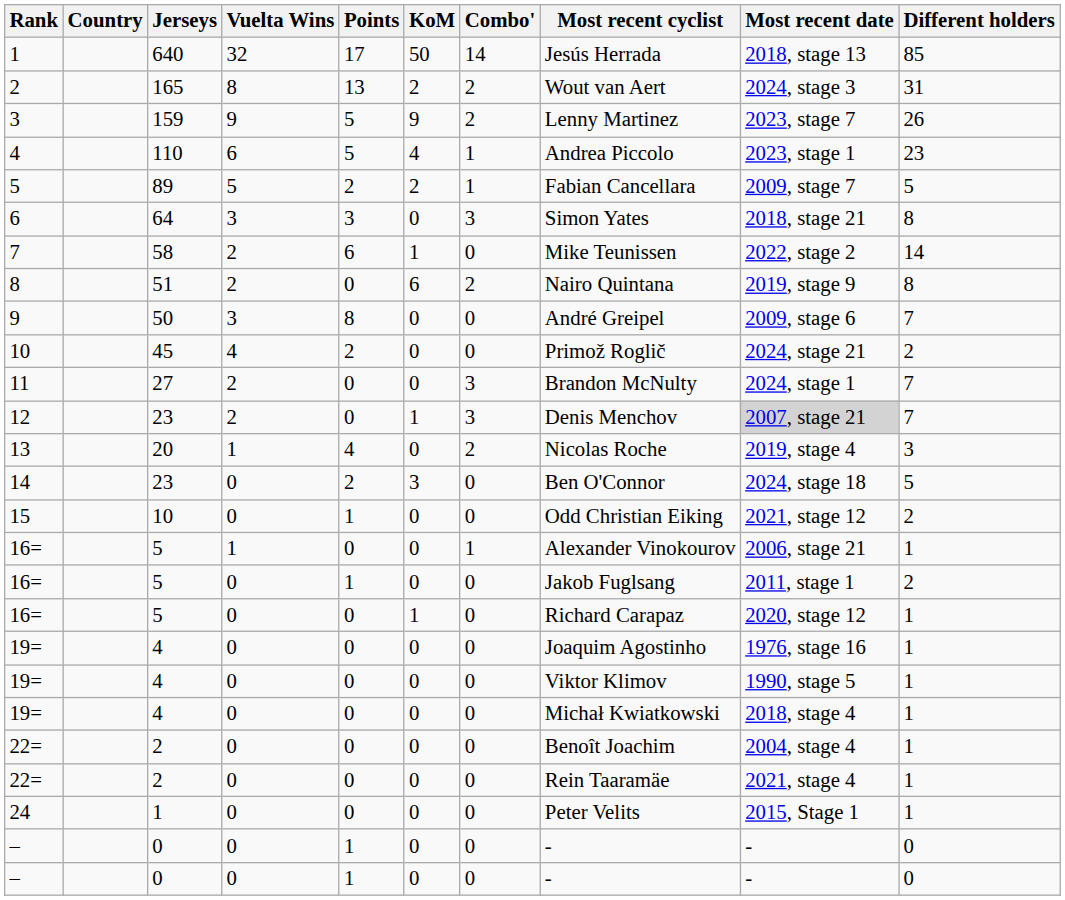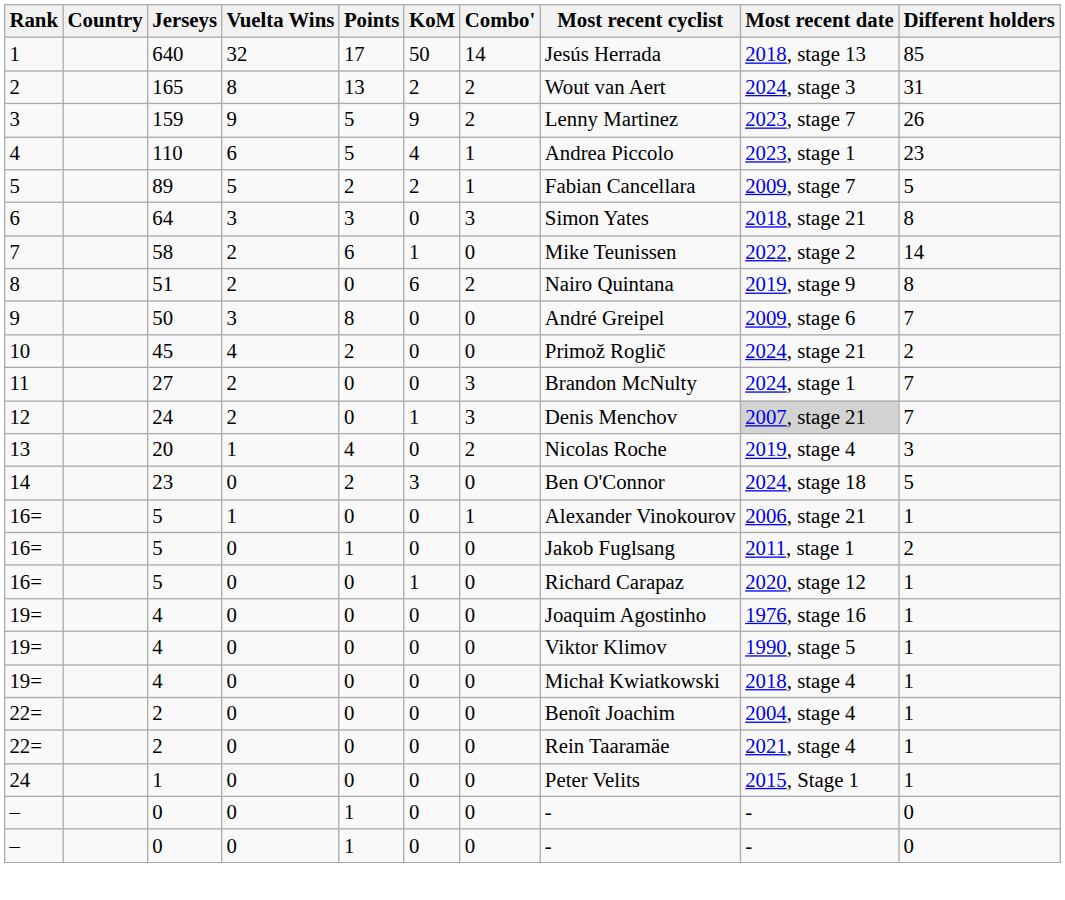12 | Jerseys: 23 -> 24
- row: 15 | 10 | 0 | 1 | 0 | 0 | Odd Christian Eiking | 2021, stage 12 | 2
